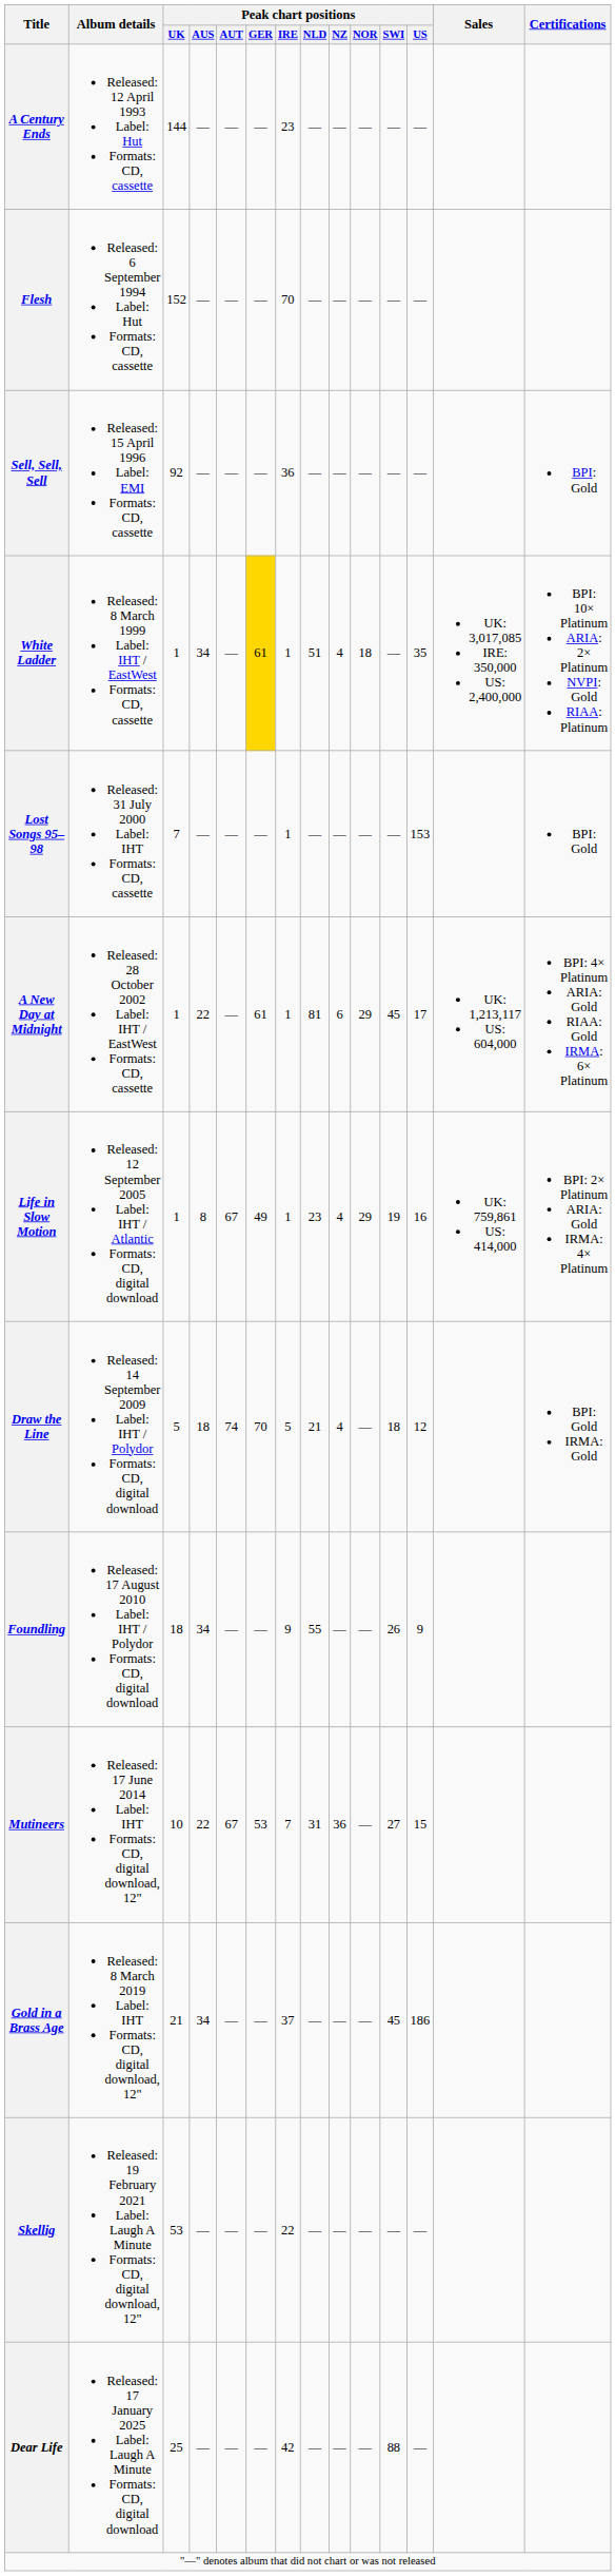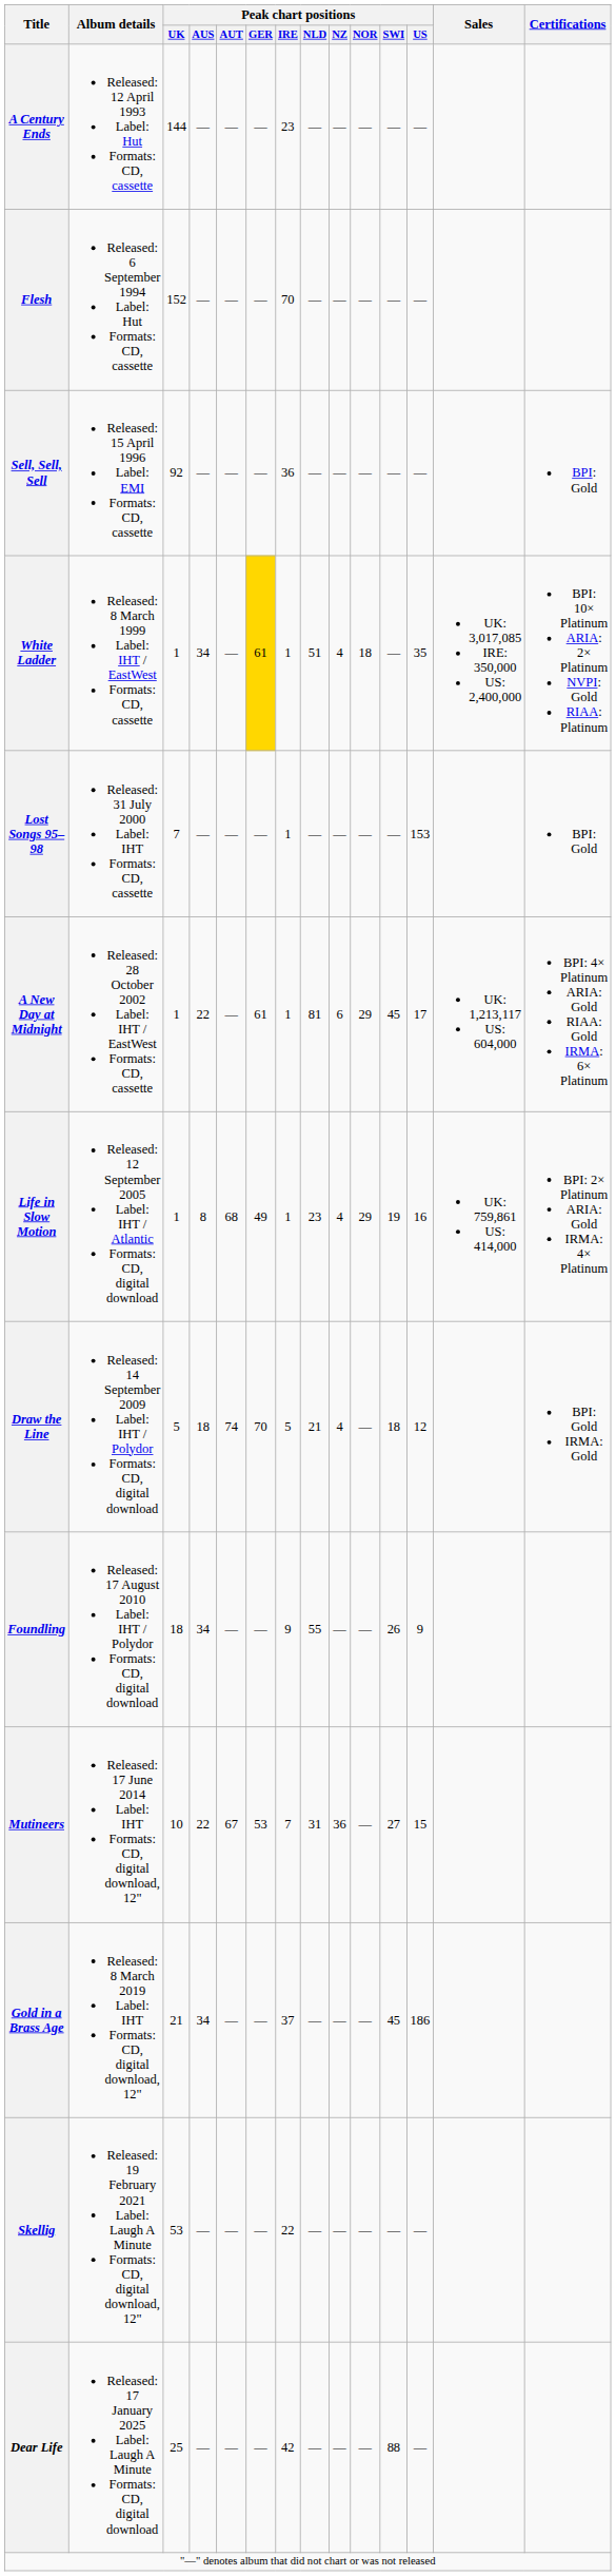Life in Slow Motion | Peak chart positions / AUT: 67 -> 68
